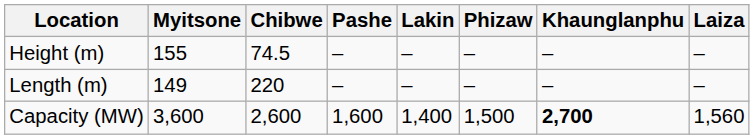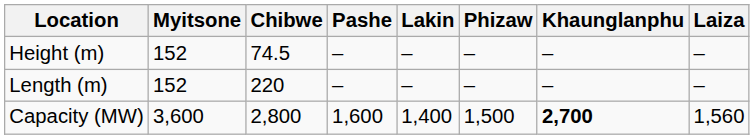Height (m) | Myitsone: 155 -> 152
Length (m) | Myitsone: 149 -> 152
Capacity (MW) | Chibwe: 2,600 -> 2,800
